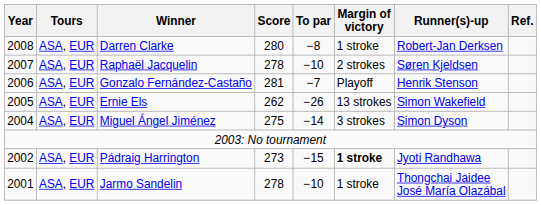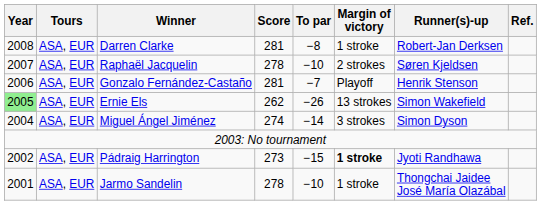Darren Clarke | Score: 280 -> 281
Ernie Els | Year: no background -> lightgreen background
Miguel Ángel Jiménez | Score: 275 -> 274
